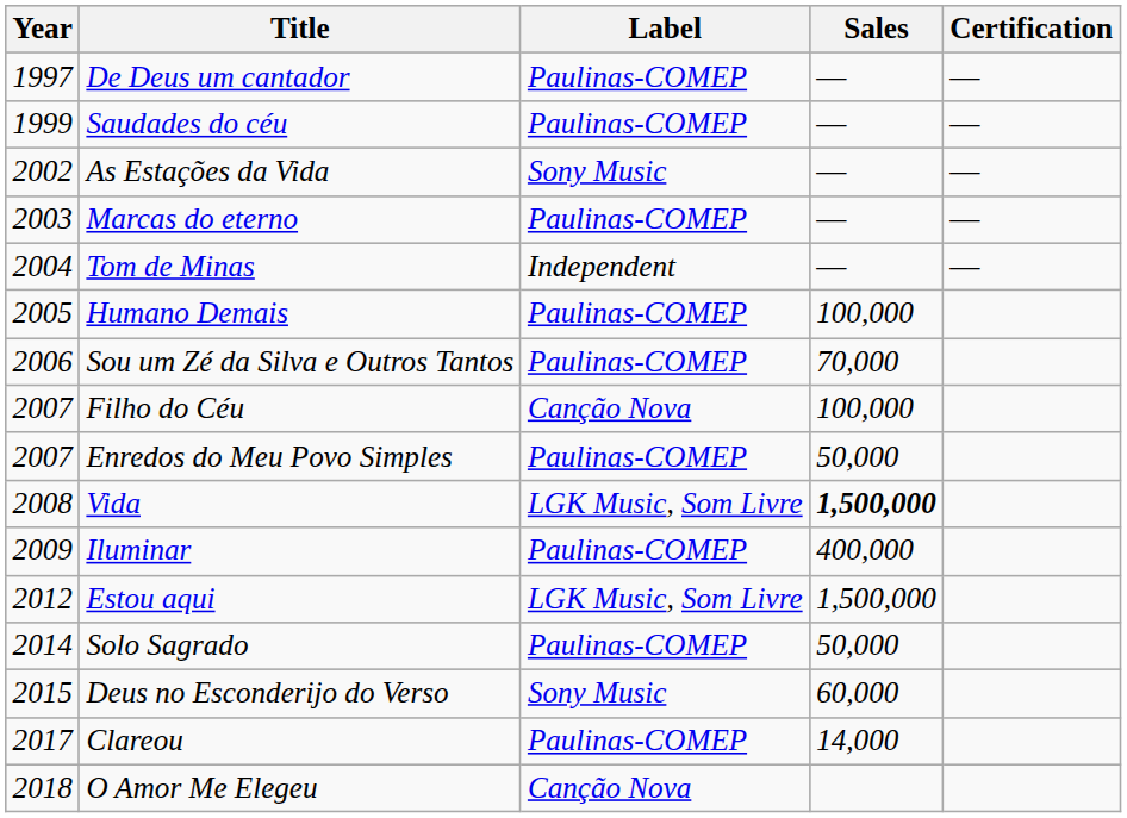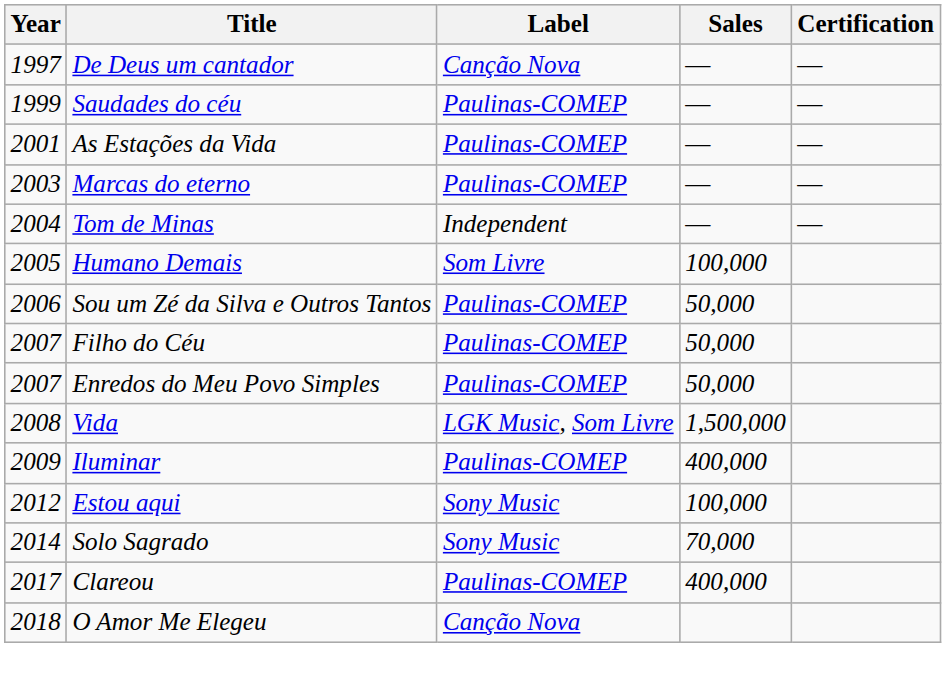De Deus um cantador | Label: Paulinas-COMEP -> Canção Nova
As Estações da Vida | Year: 2002 -> 2001
As Estações da Vida | Label: Sony Music -> Paulinas-COMEP
Humano Demais | Label: Paulinas-COMEP -> Som Livre
Sou um Zé da Silva e Outros Tantos | Sales: 70,000 -> 50,000
Filho do Céu | Label: Canção Nova -> Paulinas-COMEP
Filho do Céu | Sales: 100,000 -> 50,000
Vida | Sales: bold -> normal
Estou aqui | Label: LGK Music, Som Livre -> Sony Music
Estou aqui | Sales: 1,500,000 -> 100,000
Solo Sagrado | Label: Paulinas-COMEP -> Sony Music
Solo Sagrado | Sales: 50,000 -> 70,000
- row: 2015 | Deus no Esconderijo do Verso | Sony Music | 60,000
Clareou | Sales: 14,000 -> 400,000
